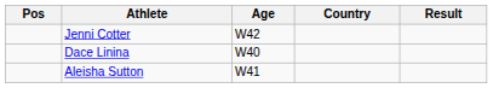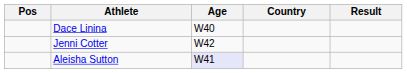rows swapped: Dace Linina <-> Jenni Cotter
Aleisha Sutton | Age: no background -> lavender background
